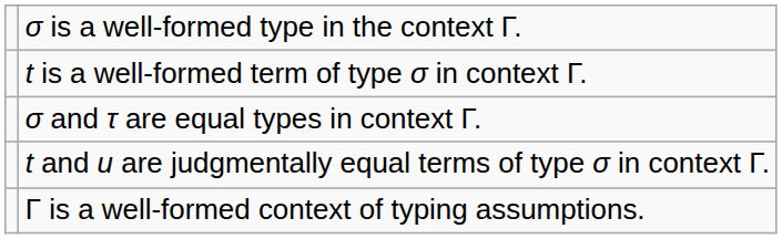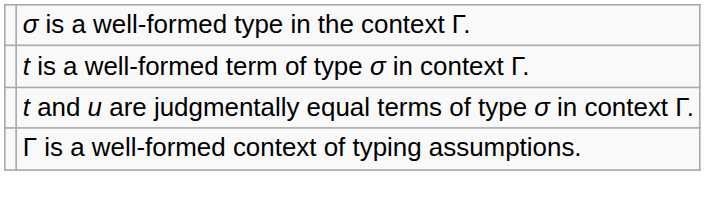- row: σ and τ are equal types in context Γ.
